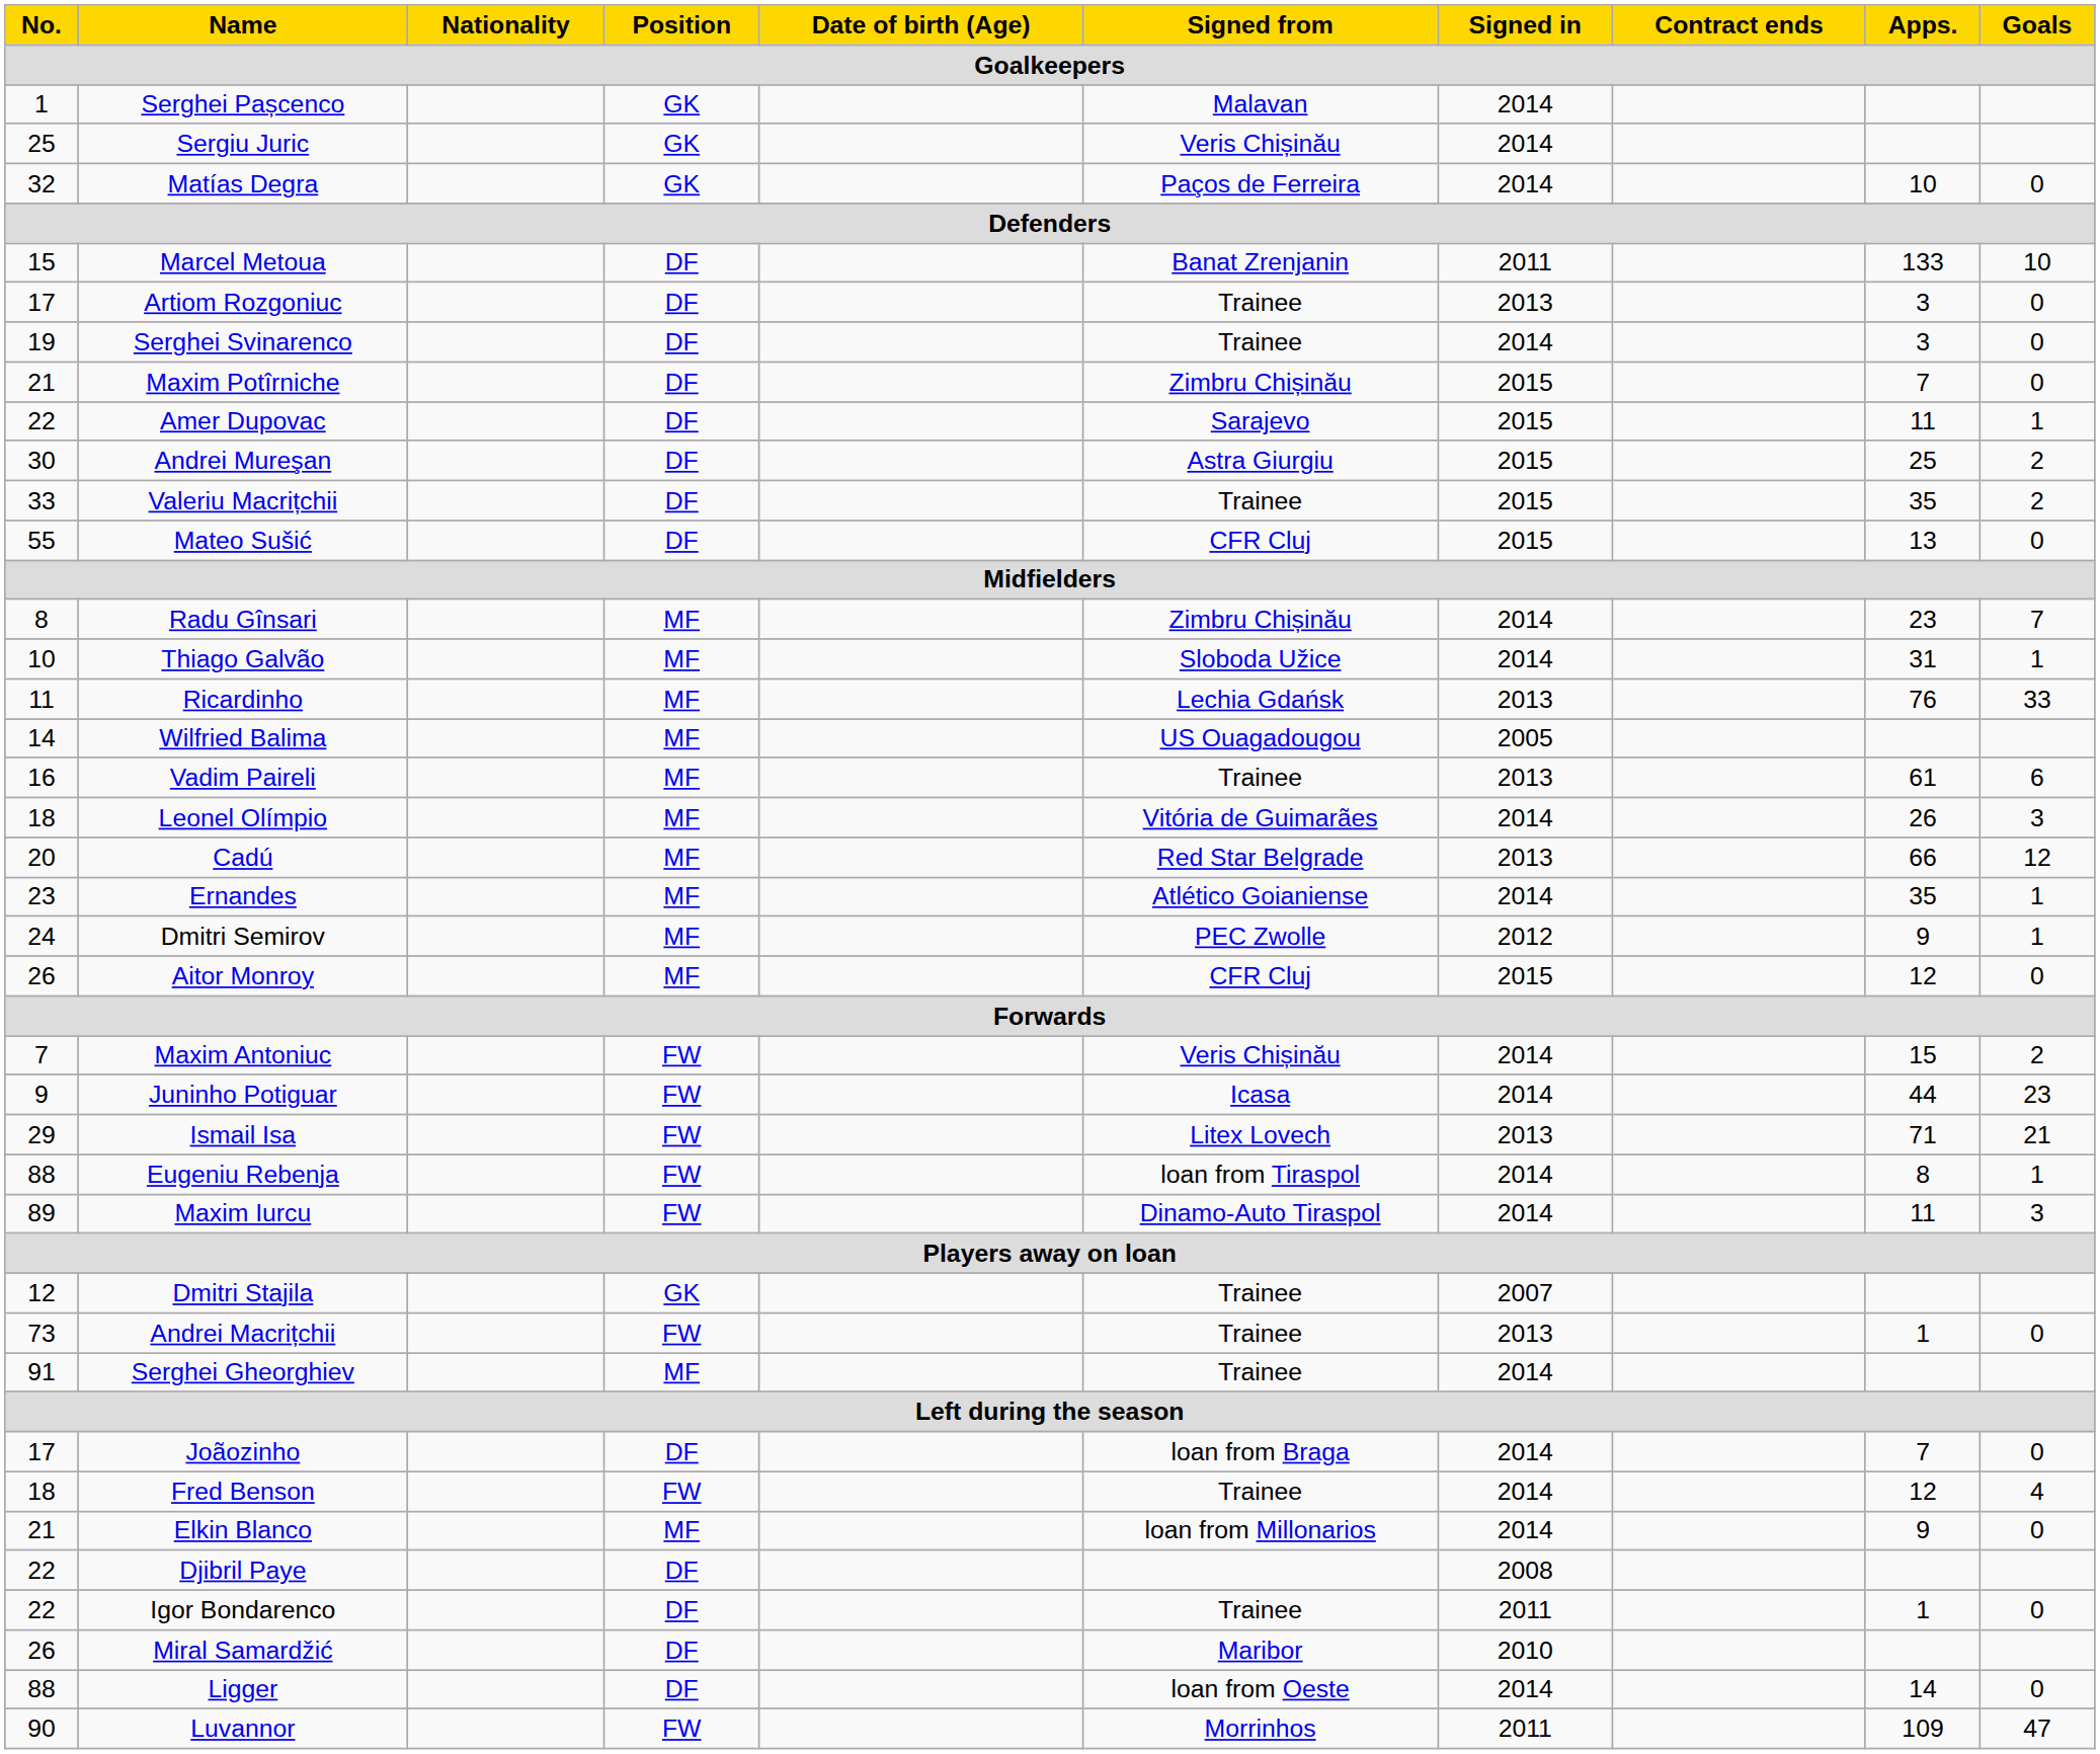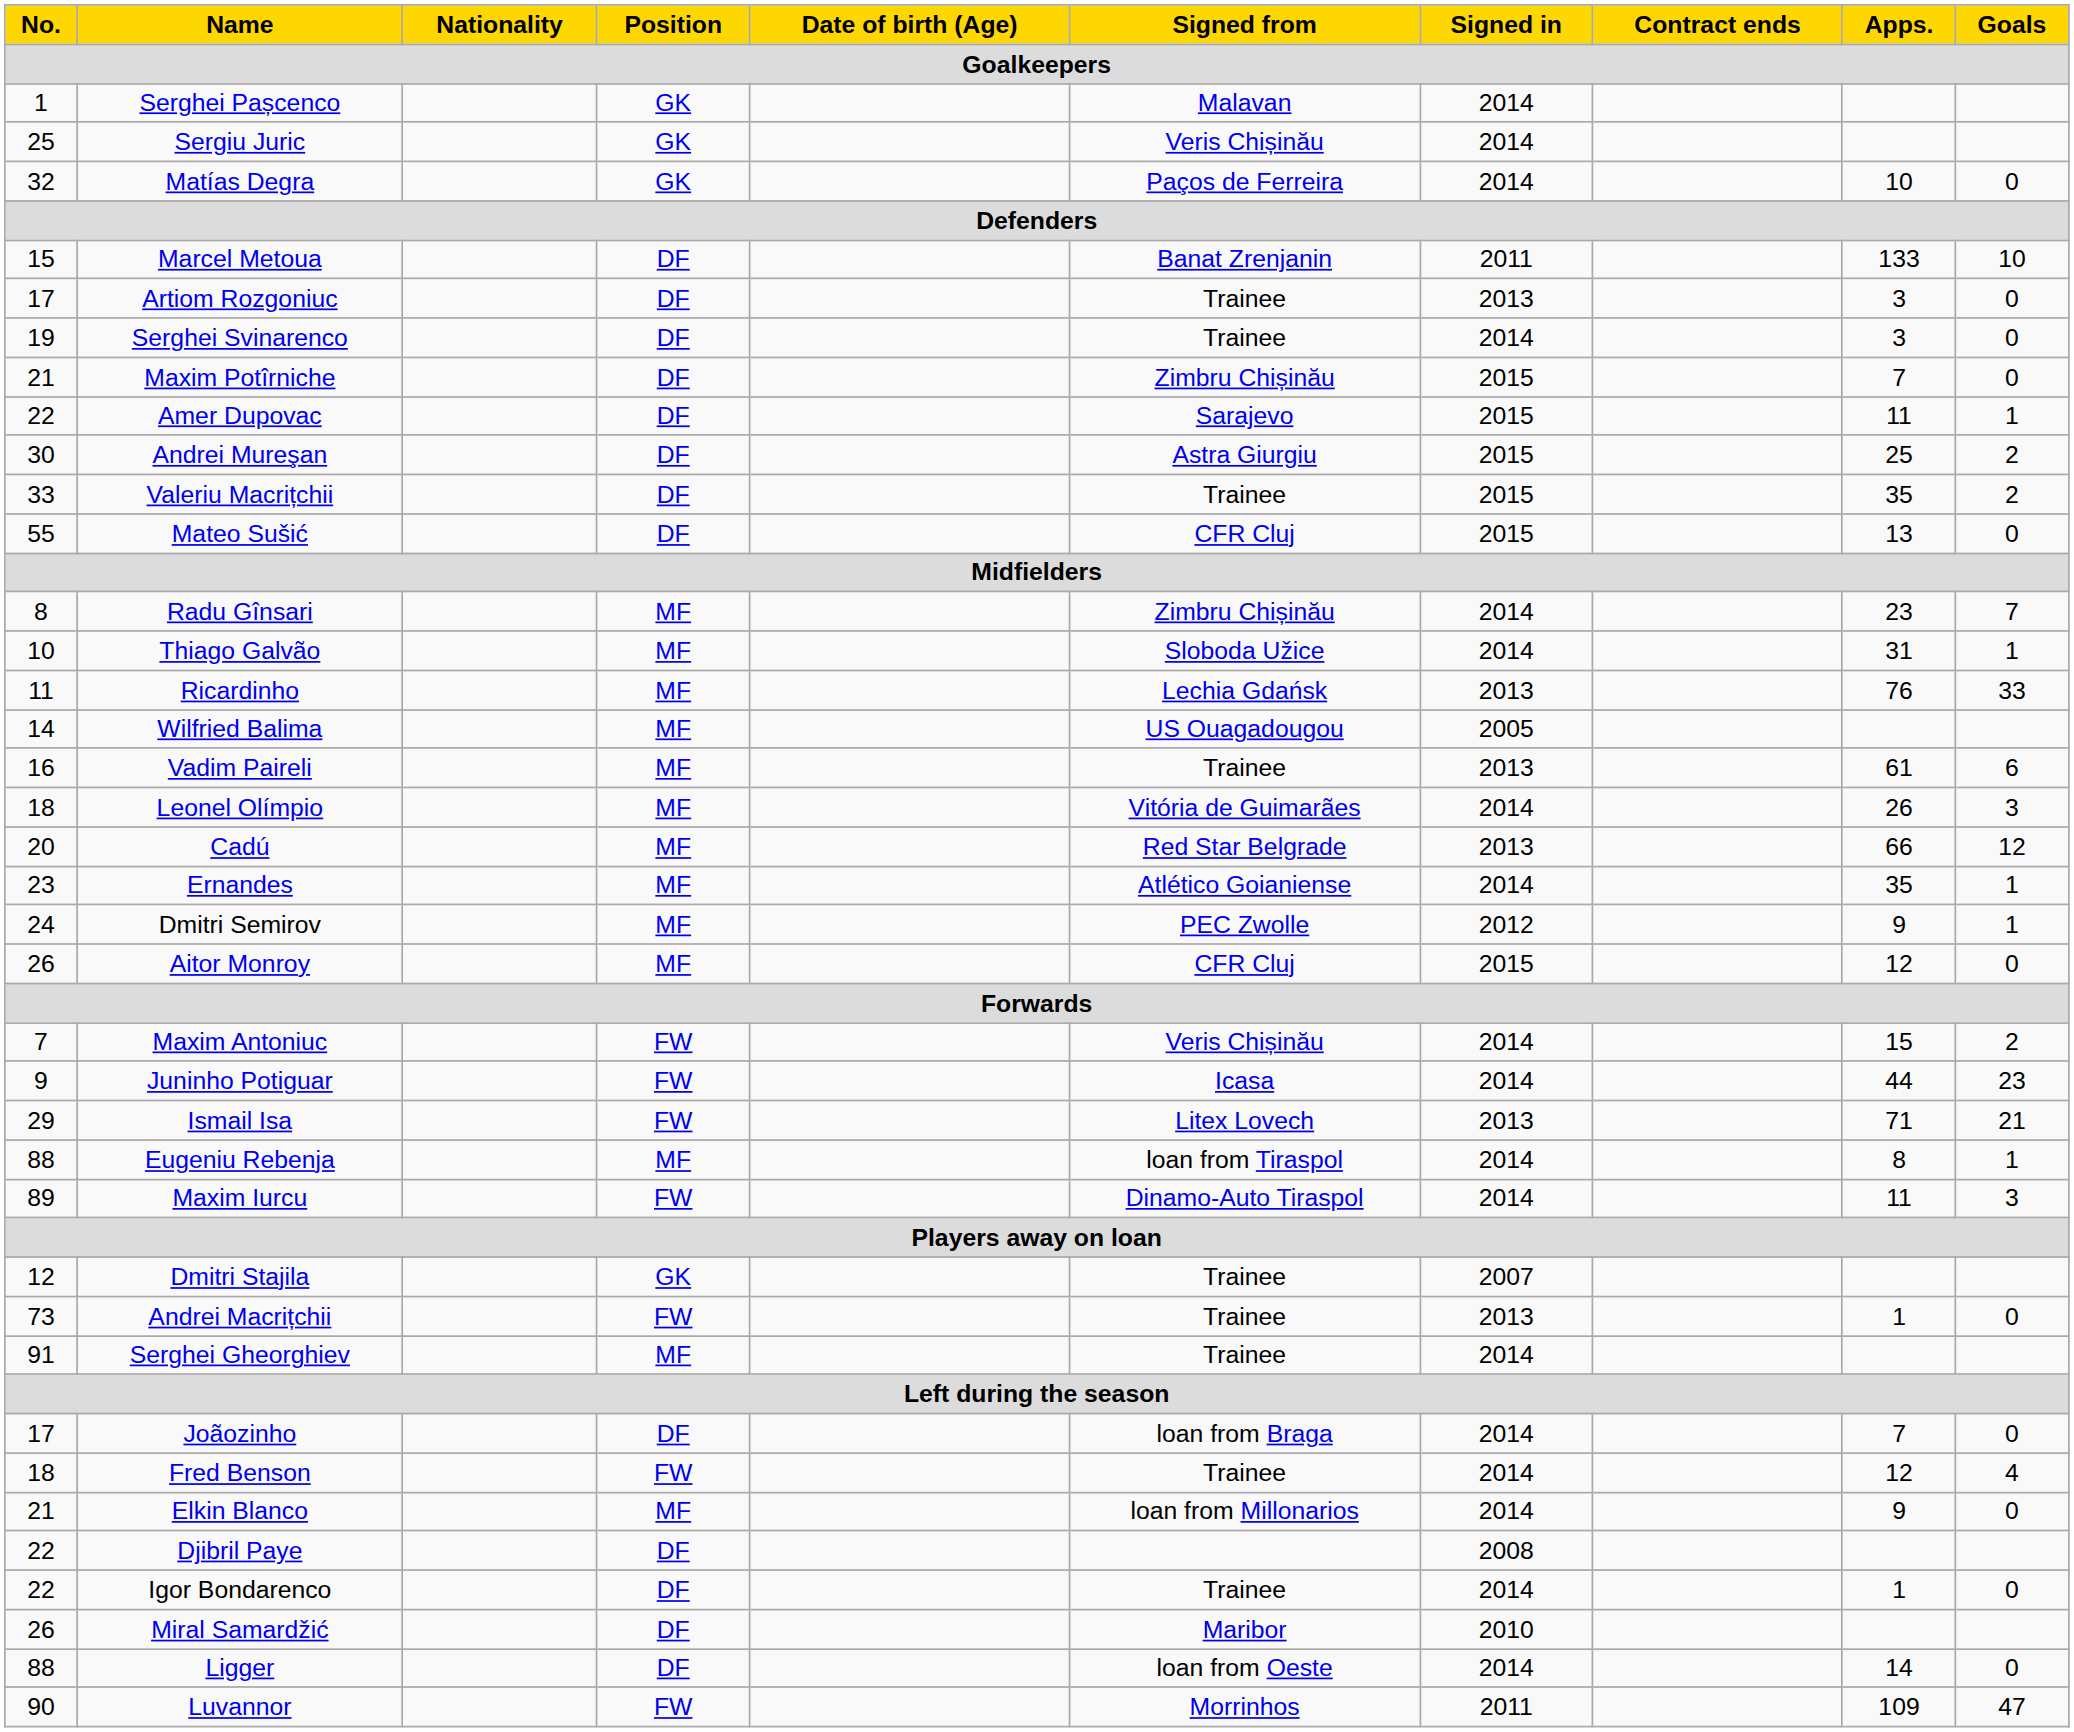Eugeniu Rebenja | Position: FW -> MF
Igor Bondarenco | Signed in: 2011 -> 2014
